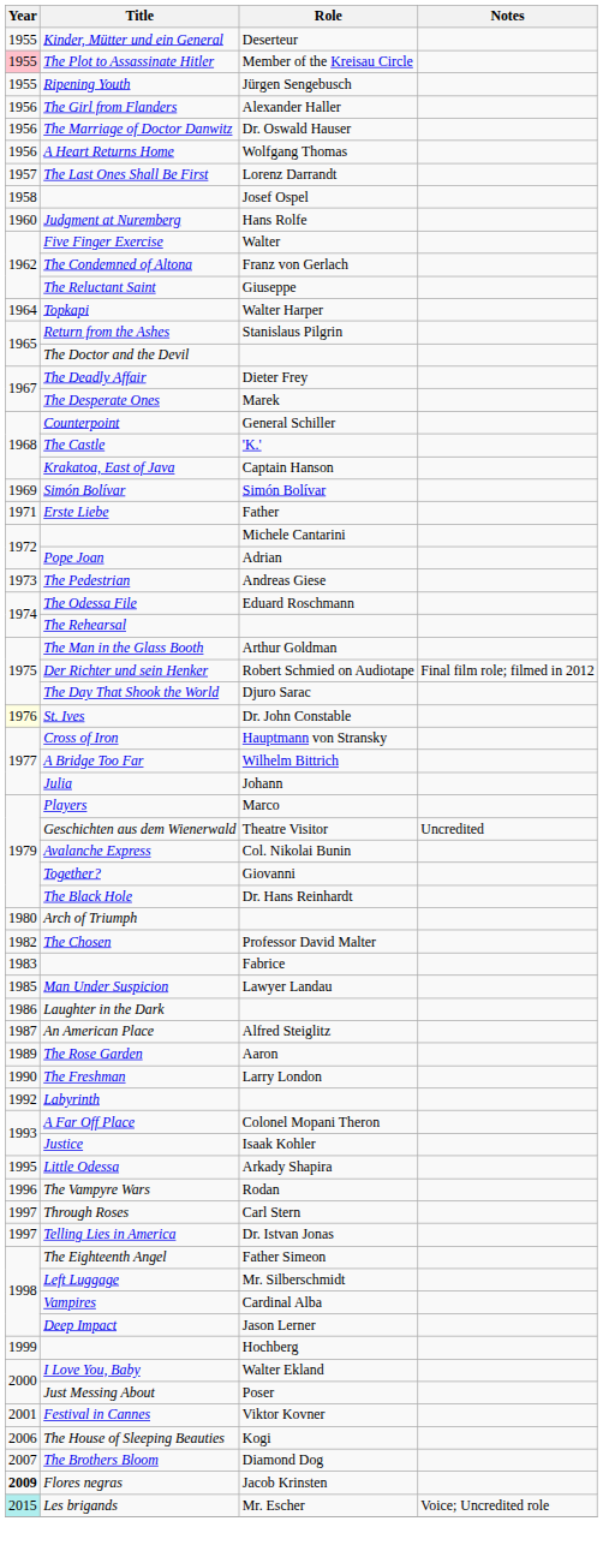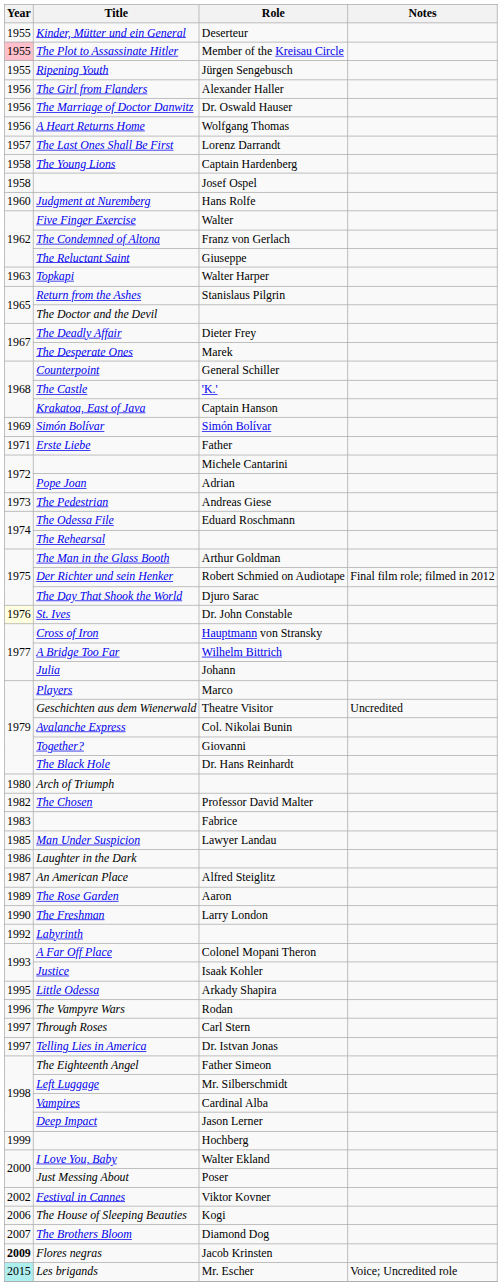+ row: 1958 | The Young Lions | Captain Hardenberg
Topkapi | Year: 1964 -> 1963
Festival in Cannes | Year: 2001 -> 2002
